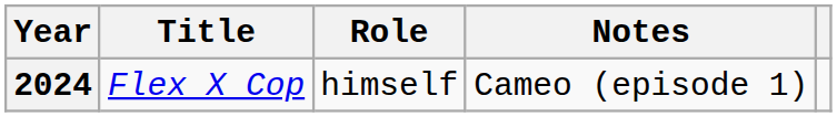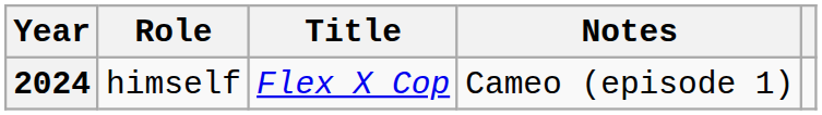columns swapped: Title <-> Role
